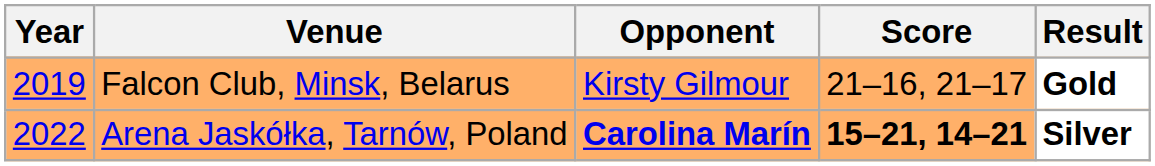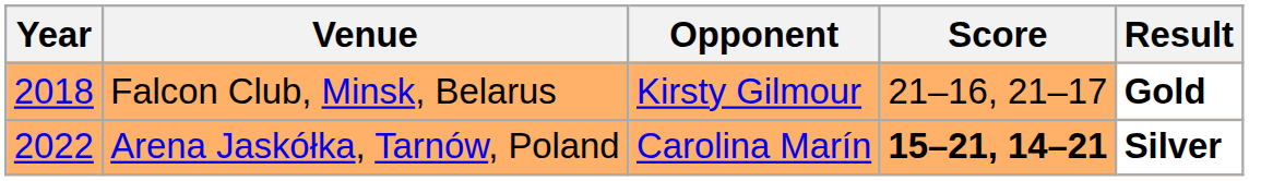Falcon Club, Minsk, Belarus | Year: 2019 -> 2018
Arena Jaskółka, Tarnów, Poland | Opponent: bold -> normal
